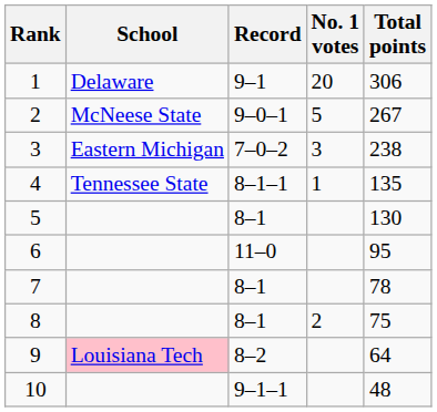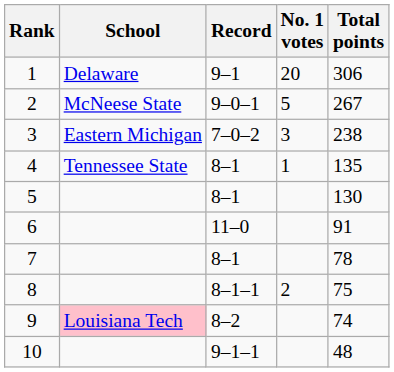4 | Record: 8–1–1 -> 8–1
6 | Total points: 95 -> 91
8 | Record: 8–1 -> 8–1–1
9 | Total points: 64 -> 74
